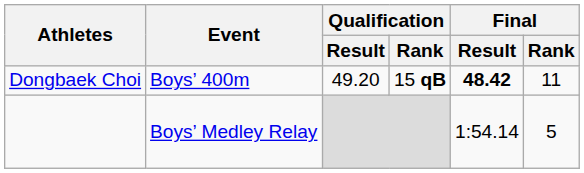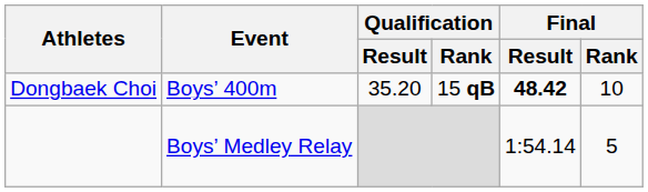Dongbaek Choi | Qualification / Result: 49.20 -> 35.20
Dongbaek Choi | Final / Rank: 11 -> 10
